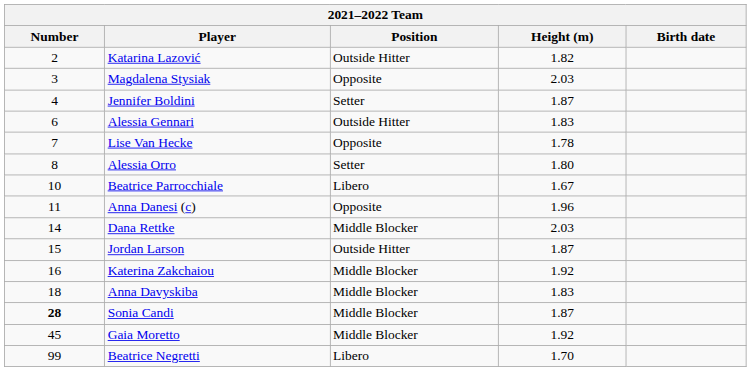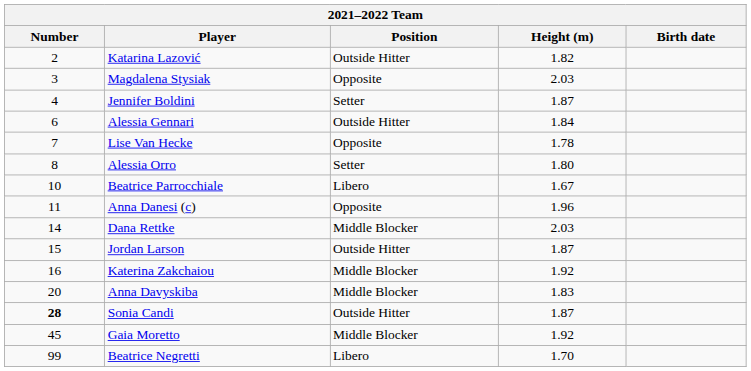Alessia Gennari | Height (m): 1.83 -> 1.84
Anna Davyskiba | Number: 18 -> 20
Sonia Candi | Position: Middle Blocker -> Outside Hitter
